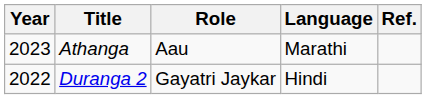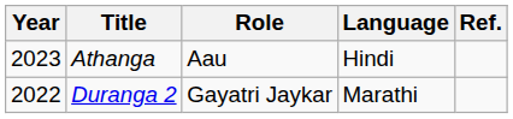Athanga | Language: Marathi -> Hindi
Duranga 2 | Language: Hindi -> Marathi
